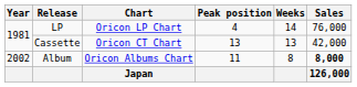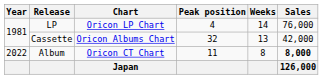Cassette | Chart: Oricon CT Chart -> Oricon Albums Chart
Cassette | Peak position: 13 -> 32
Album | Year: 2002 -> 2022
Album | Chart: Oricon Albums Chart -> Oricon CT Chart
